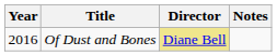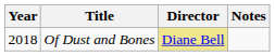Of Dust and Bones | Year: 2016 -> 2018
